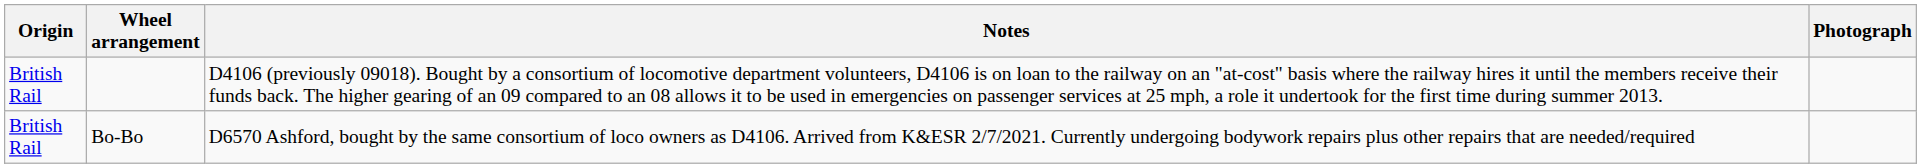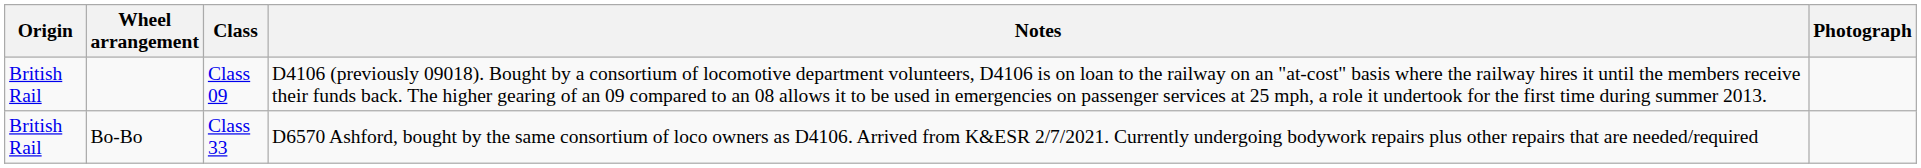+ column: Class | Class 09 | Class 33
